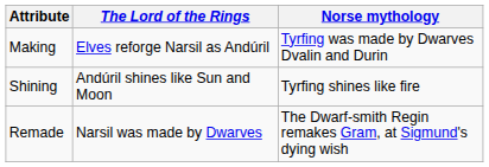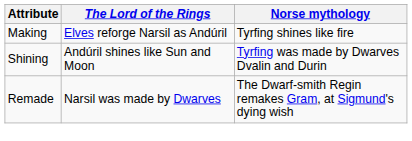Making | Norse mythology: Tyrfing was made by Dwarves Dvalin and Durin -> Tyrfing shines like fire
Shining | Norse mythology: Tyrfing shines like fire -> Tyrfing was made by Dwarves Dvalin and Durin
